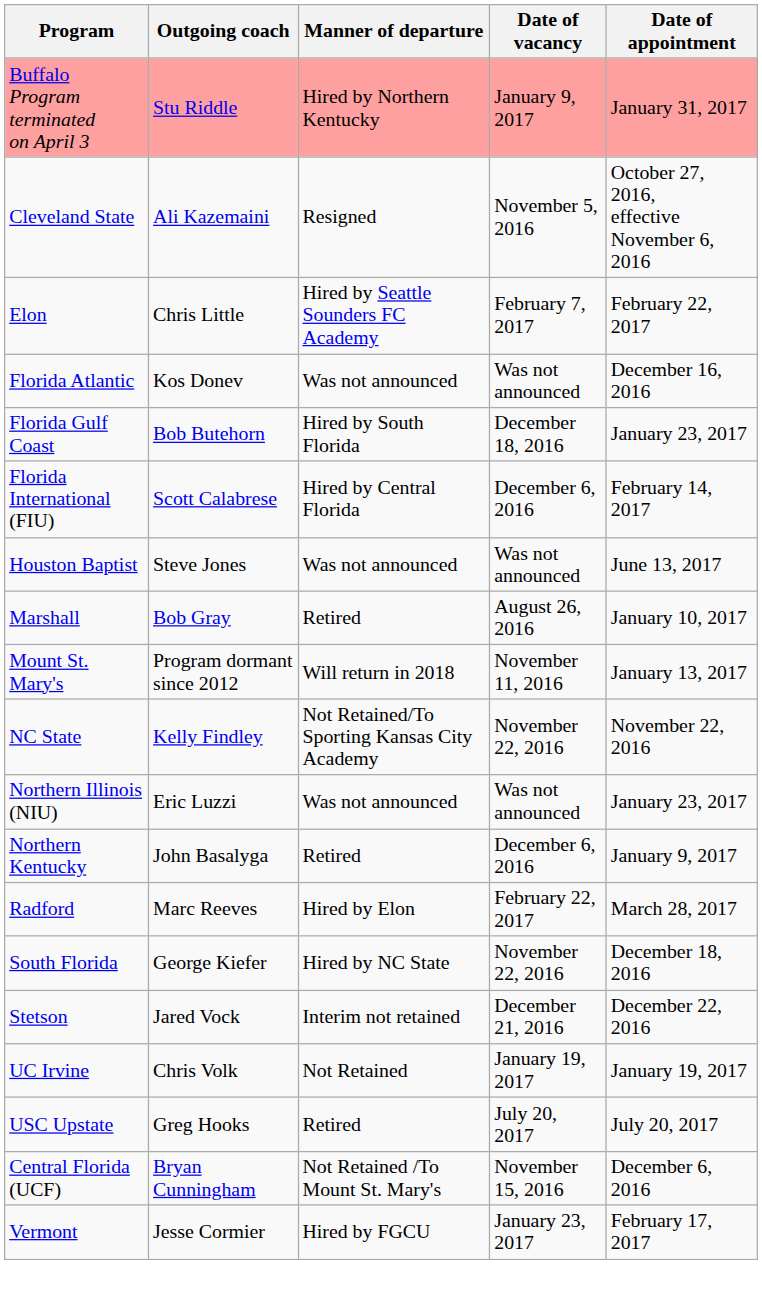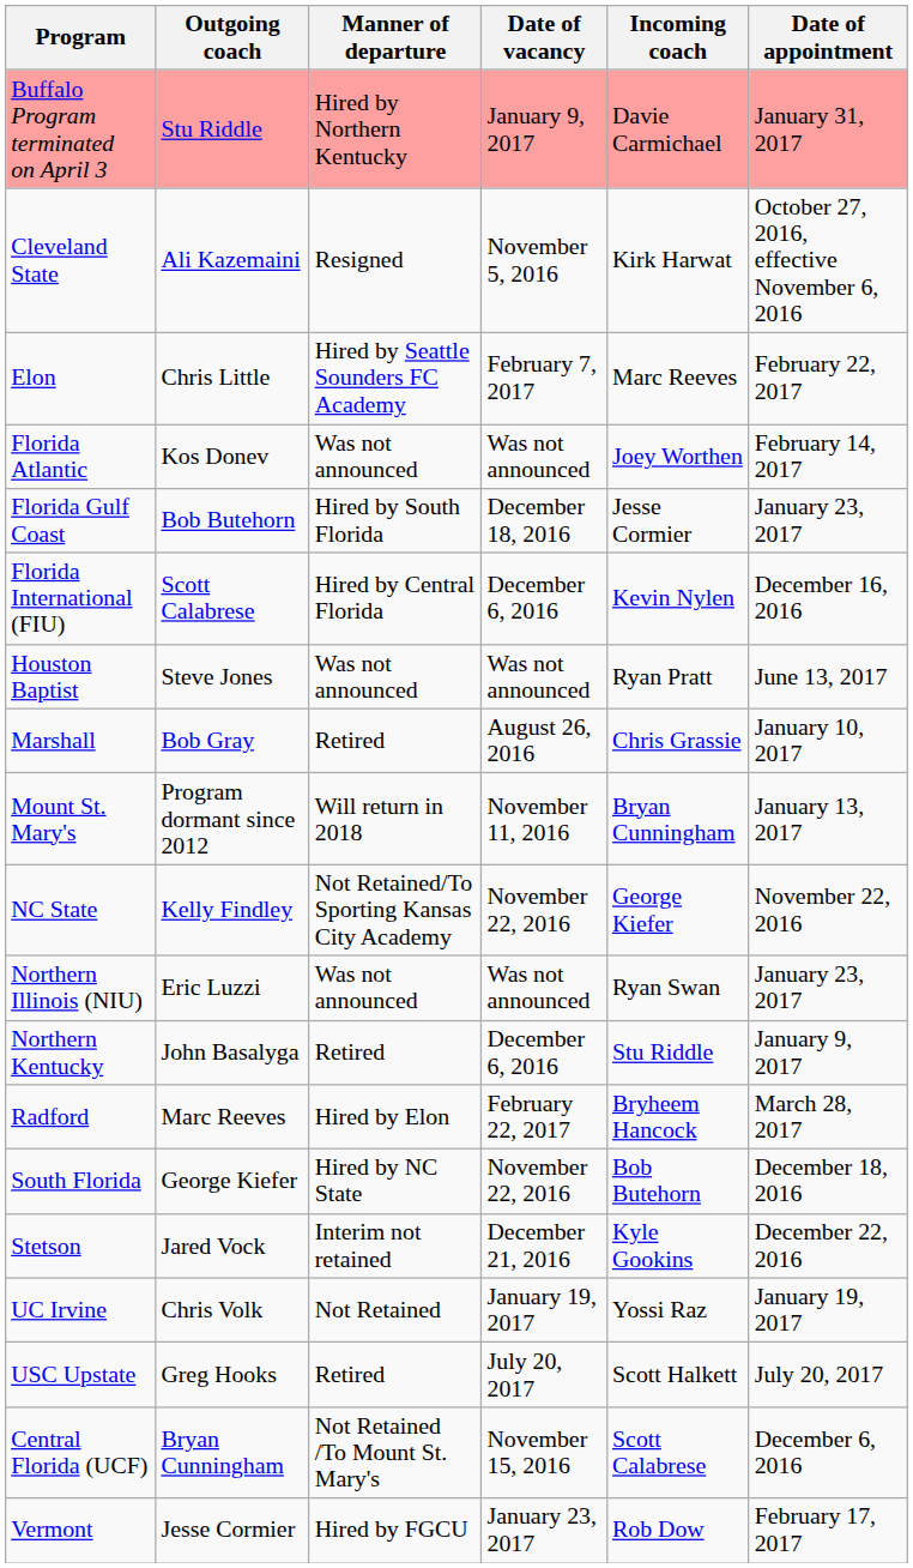+ column: Incoming coach | Davie Carmichael | Kirk Harwat | Marc Reeves | Joey Worthen | Jesse Cormier | Kevin Nylen | Ryan Pratt | Chris Grassie | Bryan Cunningham | George Kiefer | Ryan Swan | Stu Riddle | Bryheem Hancock | Bob Butehorn | Kyle Gookins | Yossi Raz | Scott Halkett | Scott Calabrese | Rob Dow
Florida Atlantic | Date of appointment: December 16, 2016 -> February 14, 2017
Florida International (FIU) | Date of appointment: February 14, 2017 -> December 16, 2016
